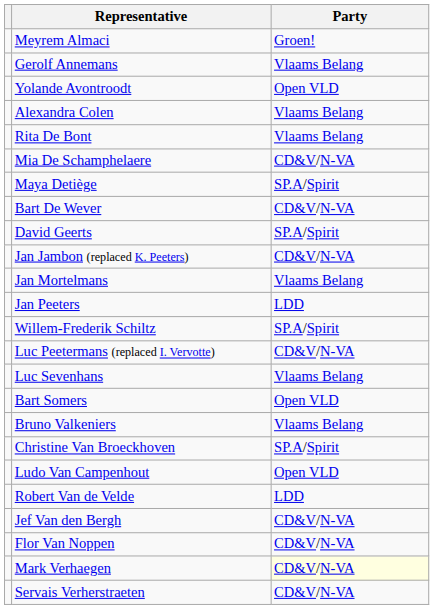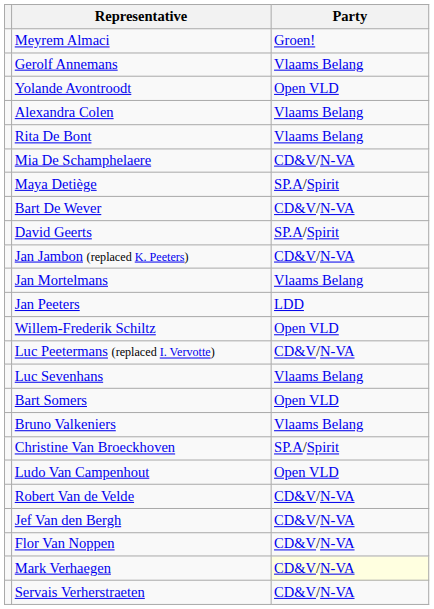Willem-Frederik Schiltz | Party: SP.A/Spirit -> Open VLD
Robert Van de Velde | Party: LDD -> CD&V/N-VA
